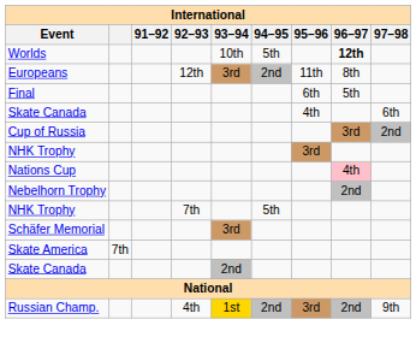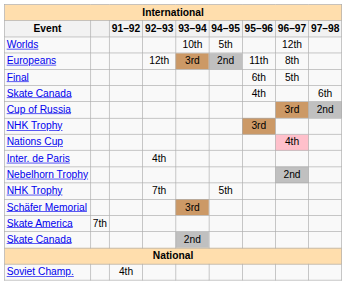Worlds | 96–97: bold -> normal
+ row: Inter. de Paris | 4th
- row: Russian Champ. | 4th | 1st | 2nd | 3rd | 2nd | 9th
+ row: Soviet Champ. | 4th
